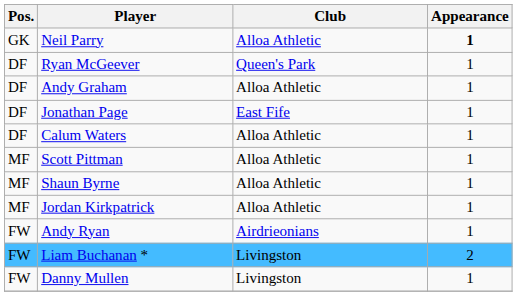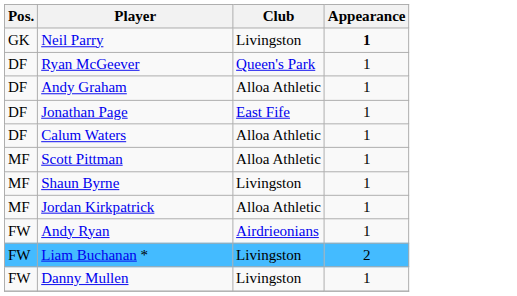Neil Parry | Club: Alloa Athletic -> Livingston
Shaun Byrne | Club: Alloa Athletic -> Livingston
